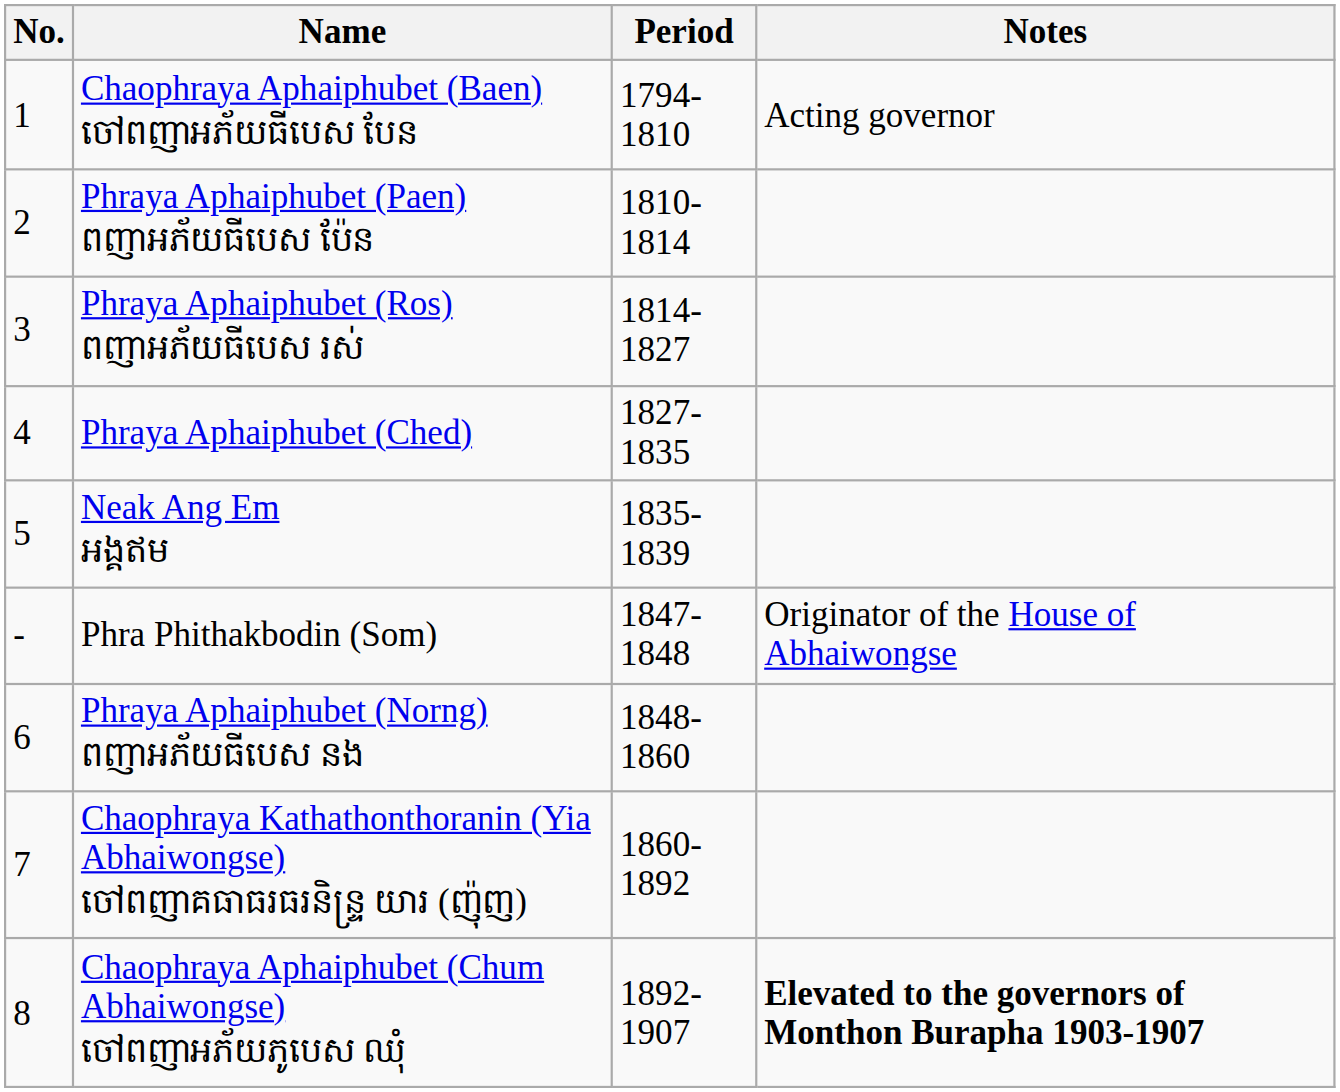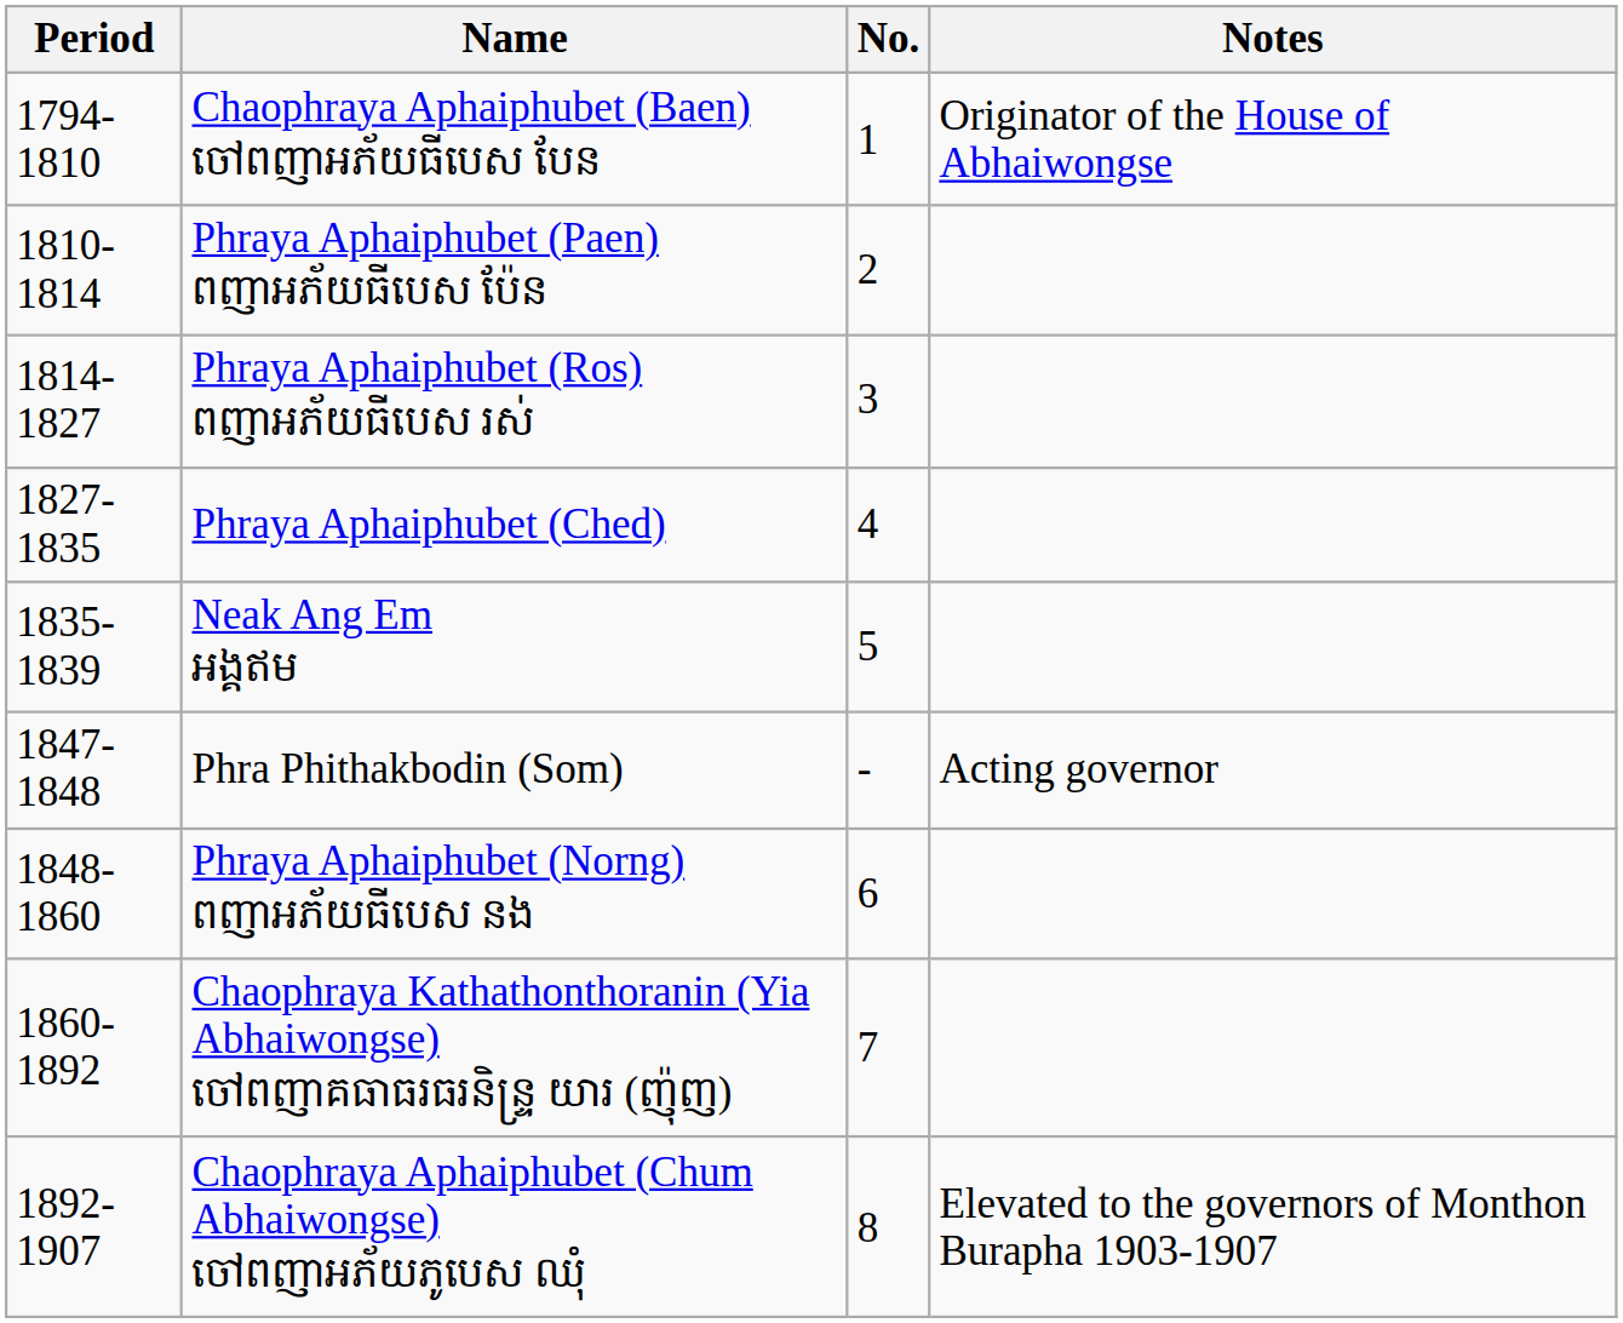columns swapped: No. <-> Period
Chaophraya Aphaiphubet (Baen) ចៅពញាអភ័យធីបេស បែន | Notes: Acting governor -> Originator of the House of Abhaiwongse
Phra Phithakbodin (Som) | Notes: Originator of the House of Abhaiwongse -> Acting governor
Chaophraya Aphaiphubet (Chum Abhaiwongse) ចៅពញាអភ័យភូបេស ឈុំ | Notes: bold -> normal
